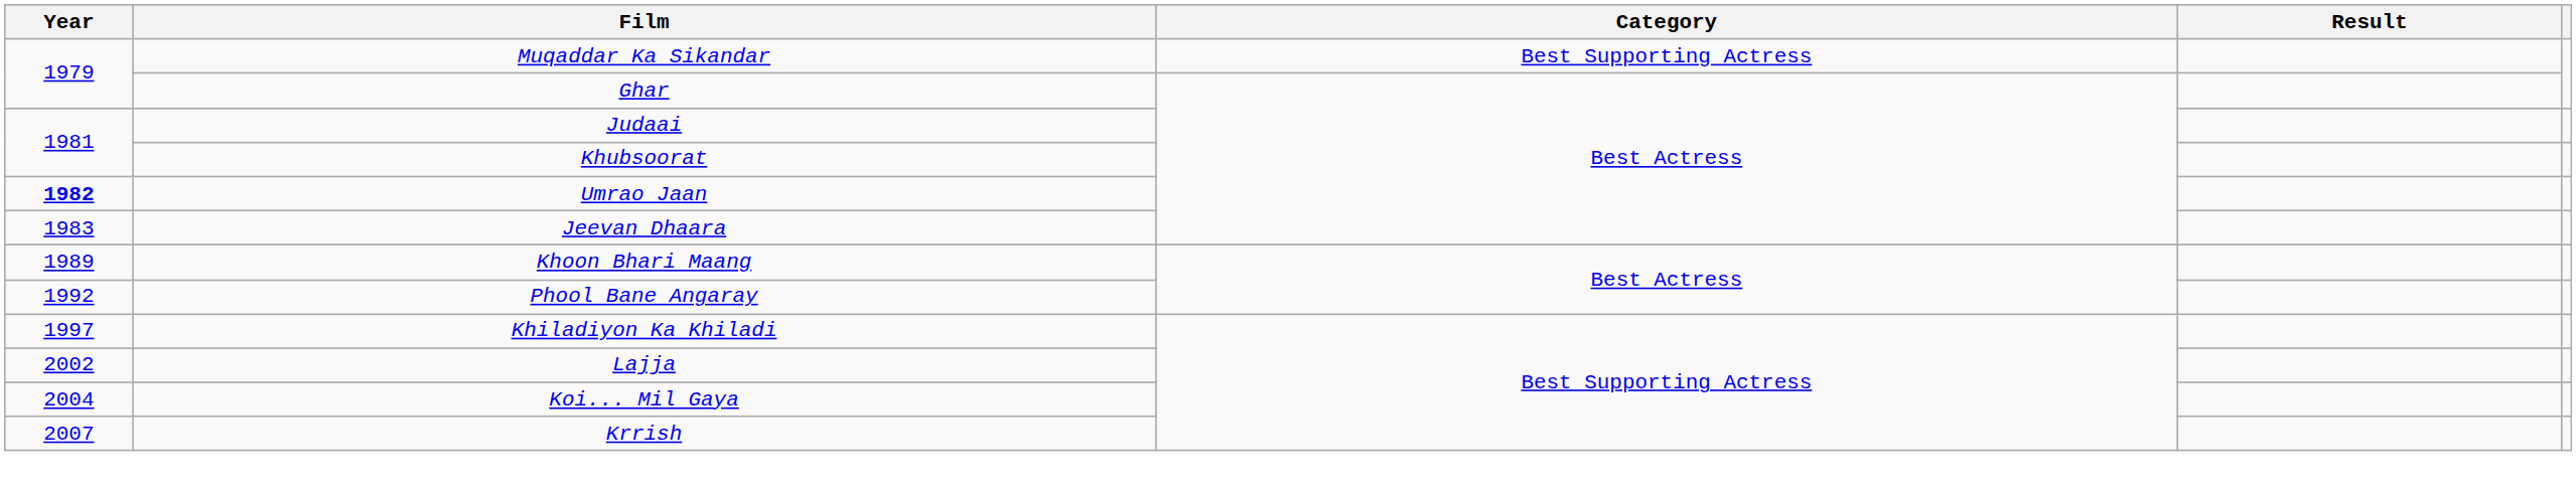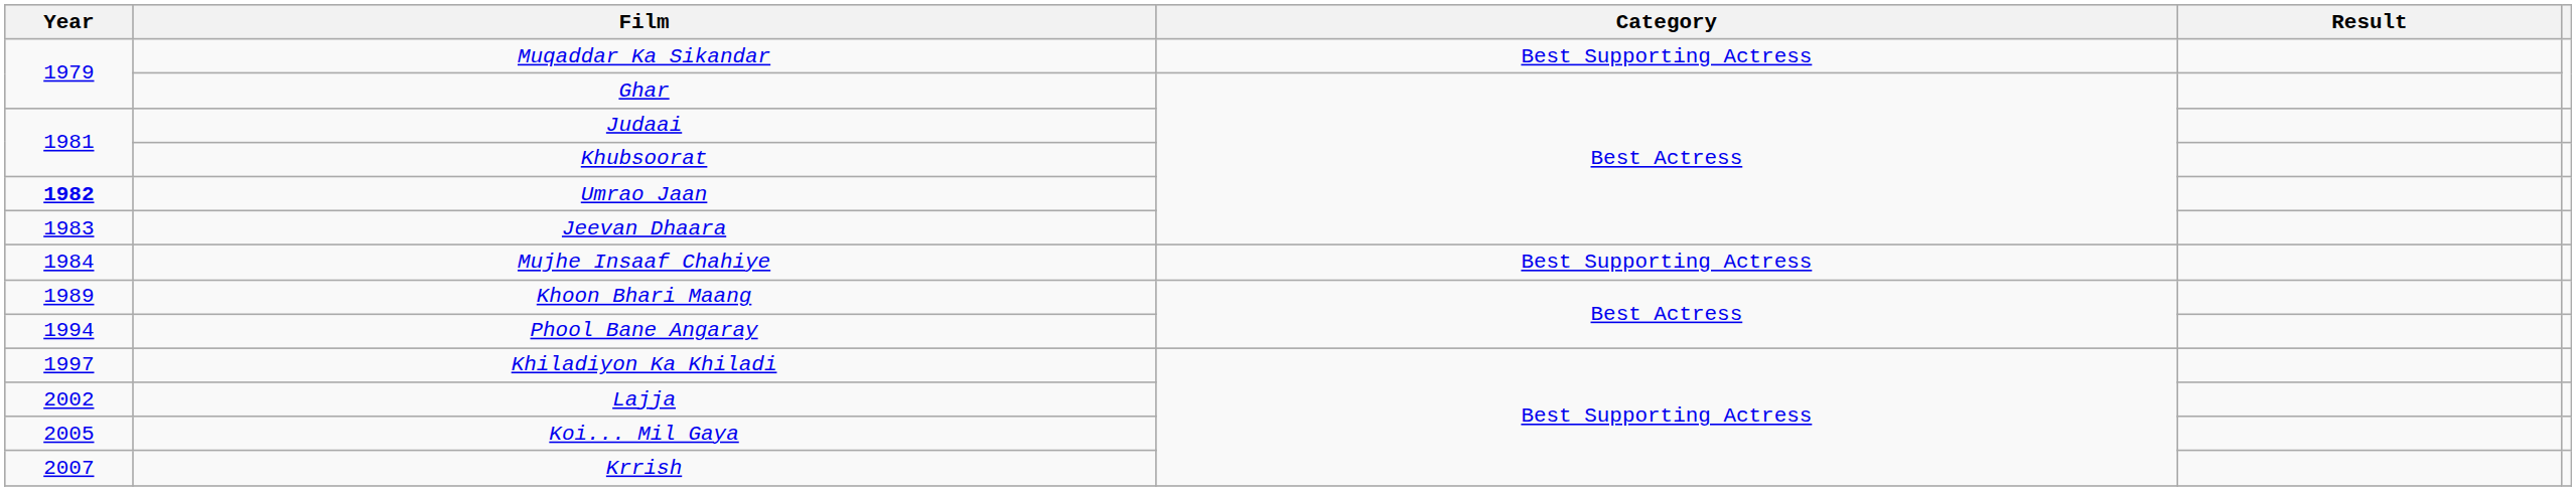+ row: 1984 | Mujhe Insaaf Chahiye | Best Supporting Actress
Phool Bane Angaray | Year: 1992 -> 1994
Koi... Mil Gaya | Year: 2004 -> 2005
